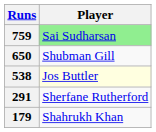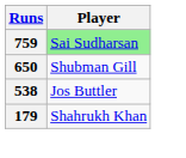538 | Player: lightyellow background -> no background
- row: 291 | Sherfane Rutherford
